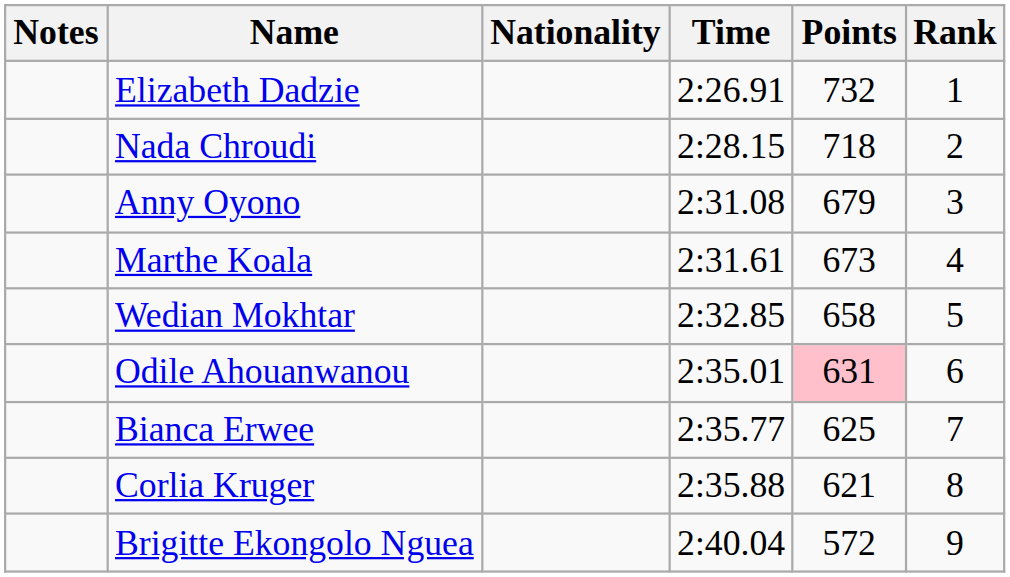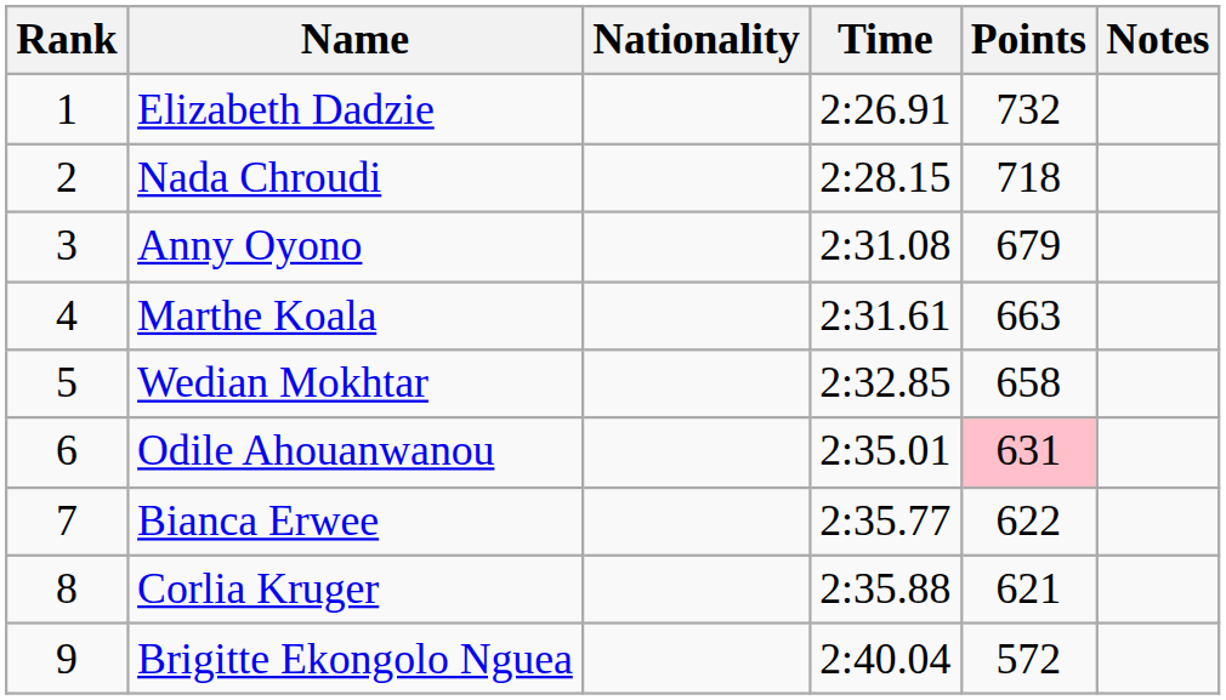columns swapped: Rank <-> Notes
Marthe Koala | Points: 673 -> 663
Bianca Erwee | Points: 625 -> 622
